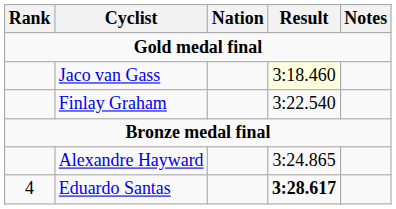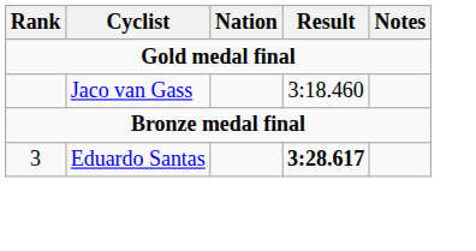Jaco van Gass | Result: lightyellow background -> no background
- row: Finlay Graham | 3:22.540
- row: Alexandre Hayward | 3:24.865
Eduardo Santas | Rank: 4 -> 3
